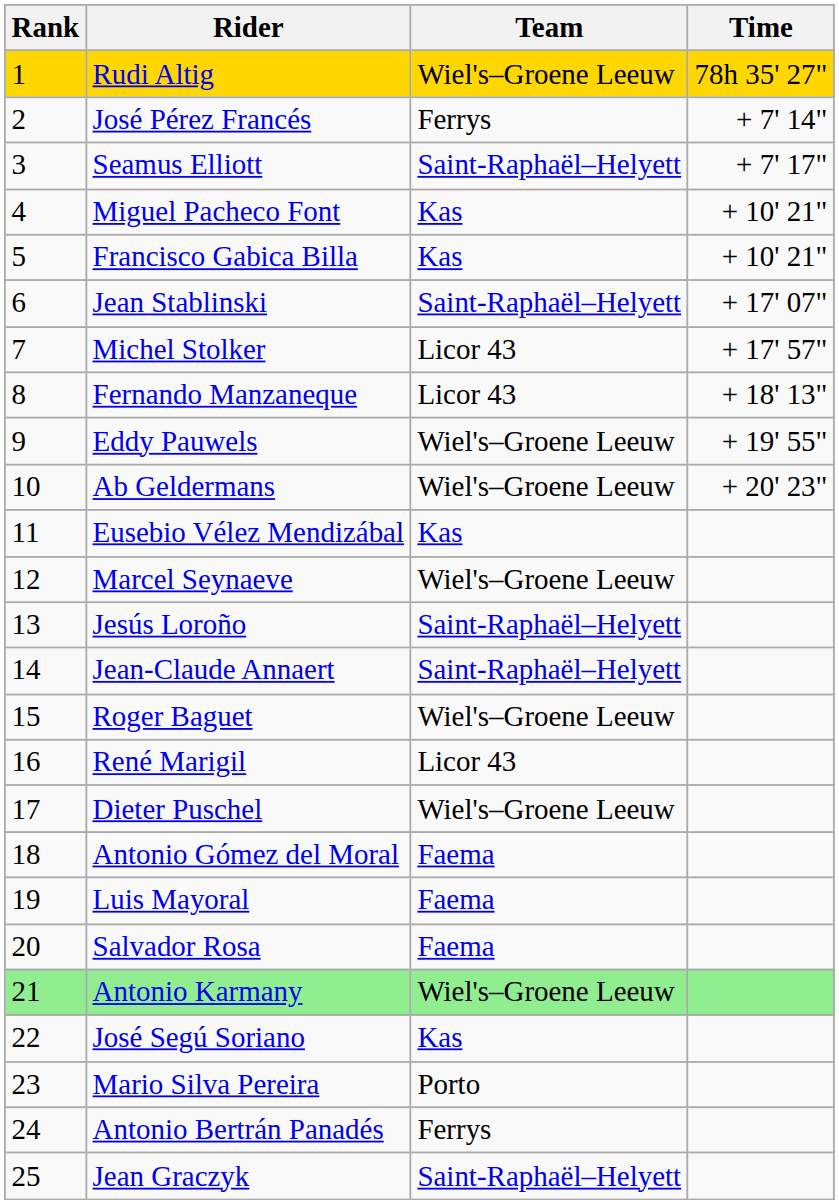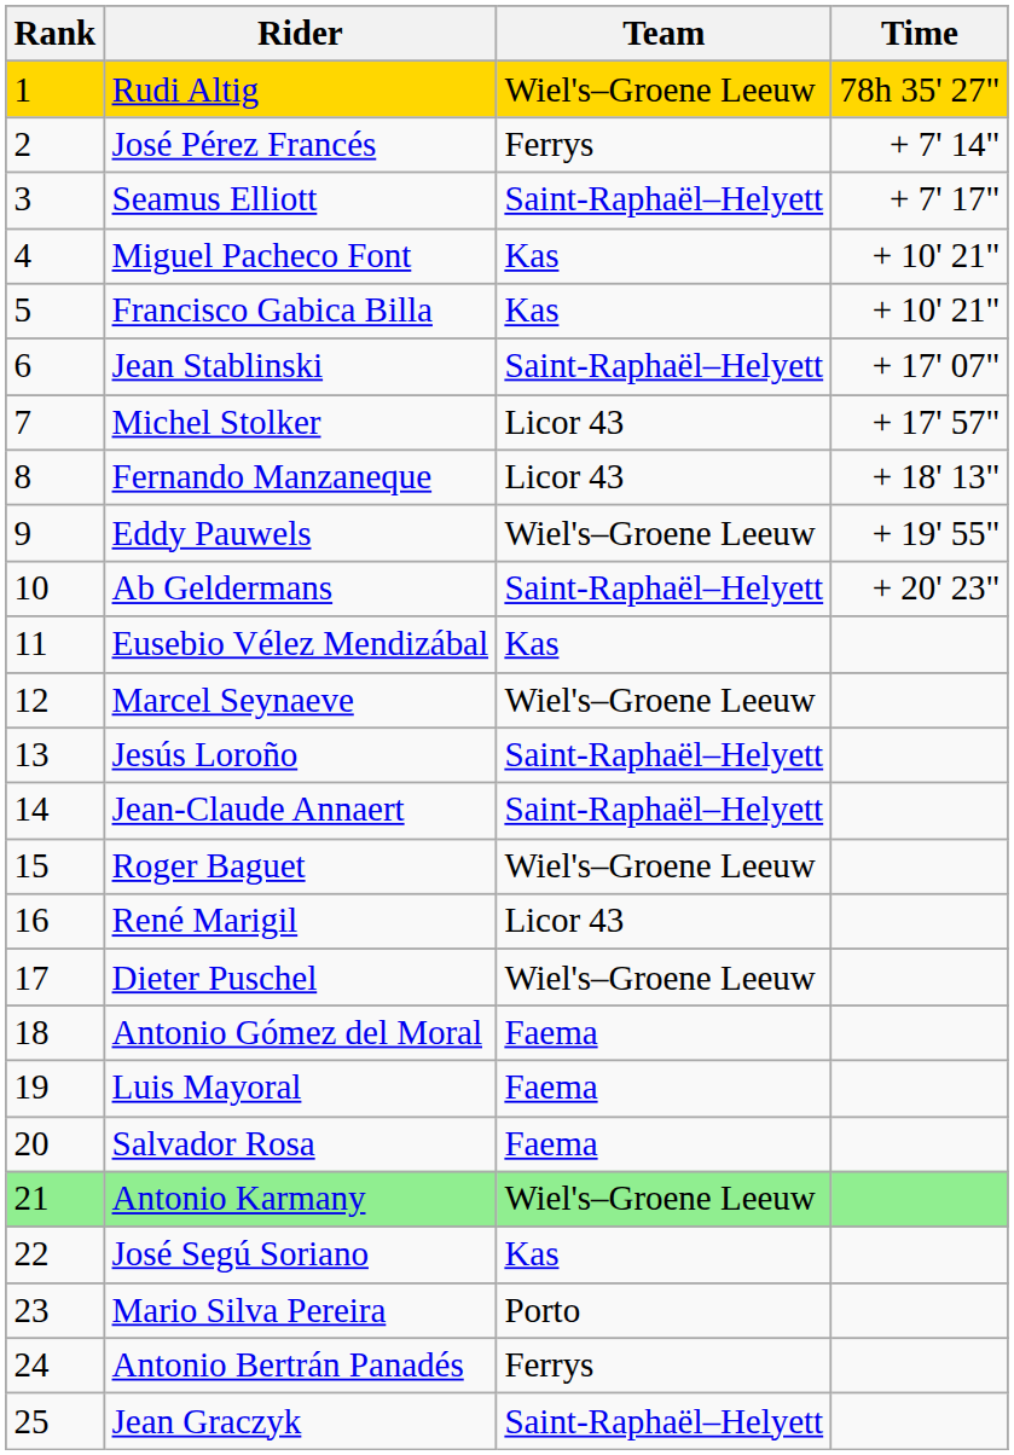Ab Geldermans | Team: Wiel's–Groene Leeuw -> Saint-Raphaël–Helyett
